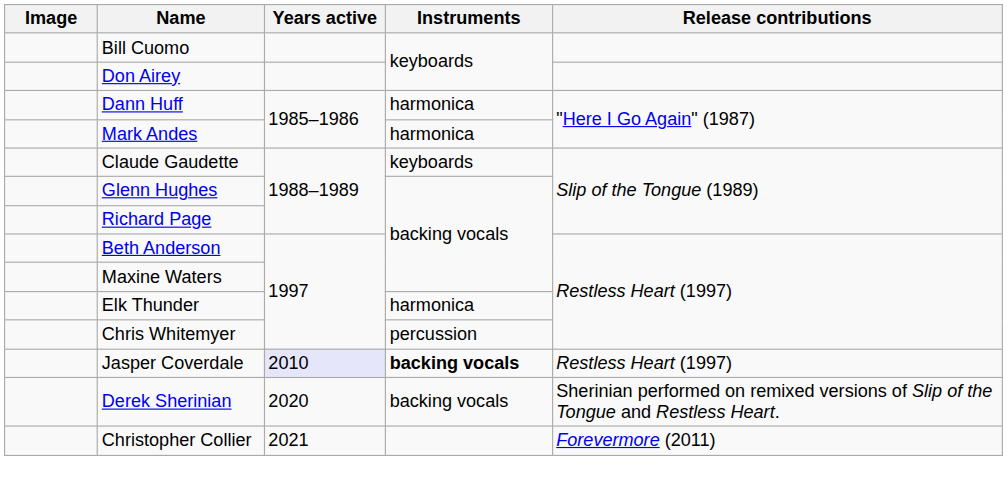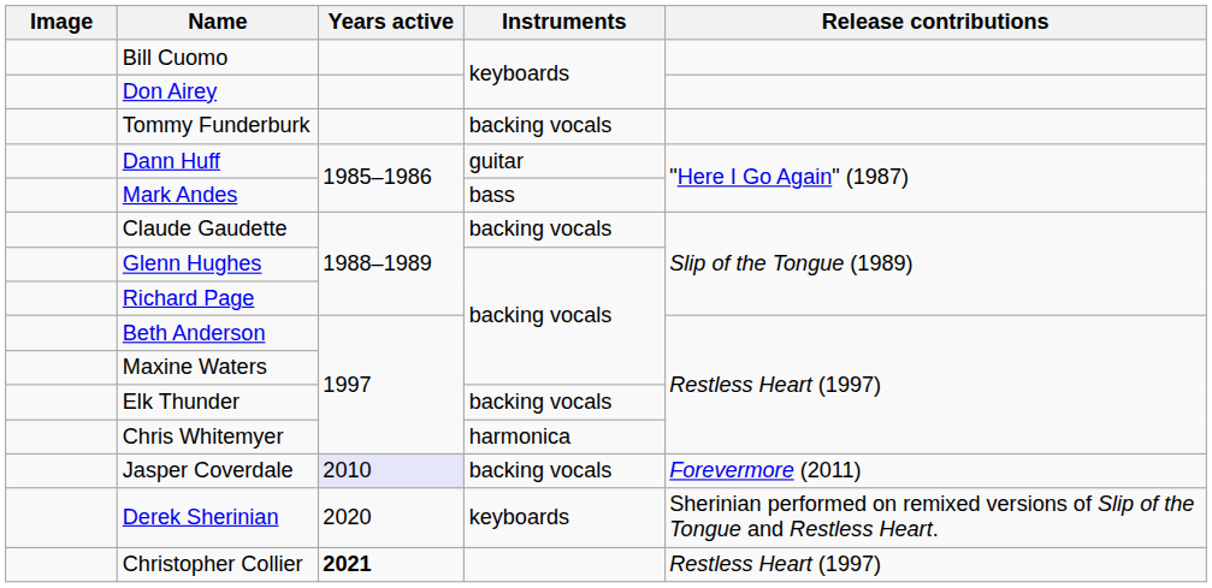+ row: Tommy Funderburk | backing vocals
Dann Huff | Instruments: harmonica -> guitar
Mark Andes | Instruments: harmonica -> bass
Claude Gaudette | Instruments: keyboards -> backing vocals
Elk Thunder | Instruments: harmonica -> backing vocals
Chris Whitemyer | Instruments: percussion -> harmonica
Jasper Coverdale | Instruments: bold -> normal
Jasper Coverdale | Release contributions: Restless Heart (1997) -> Forevermore (2011)
Derek Sherinian | Instruments: backing vocals -> keyboards
Christopher Collier | Years active: normal -> bold
Christopher Collier | Release contributions: Forevermore (2011) -> Restless Heart (1997)
